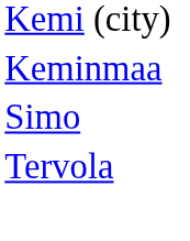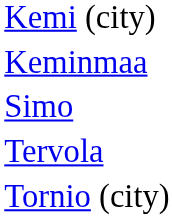+ row: Tornio (city)
